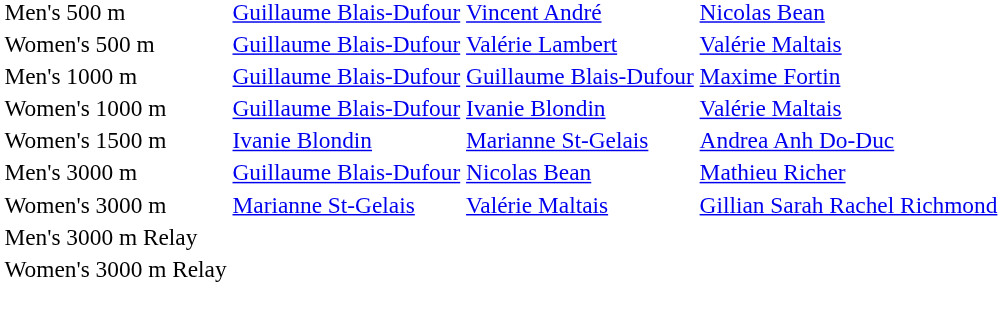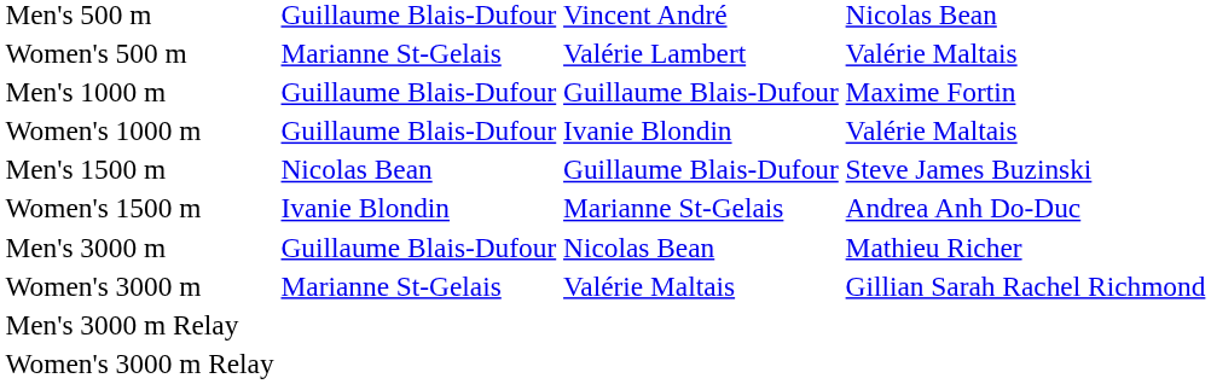Women's 500 m | column 2: Guillaume Blais-Dufour -> Marianne St-Gelais
+ row: Men's 1500 m | Nicolas Bean | Guillaume Blais-Dufour | Steve James Buzinski
